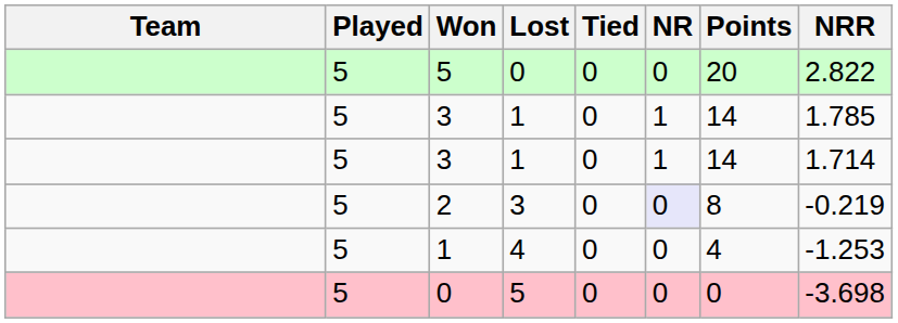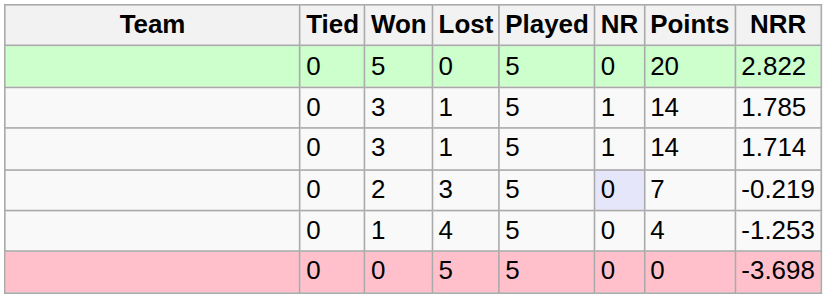columns swapped: Played <-> Tied
2 | Points: 8 -> 7
